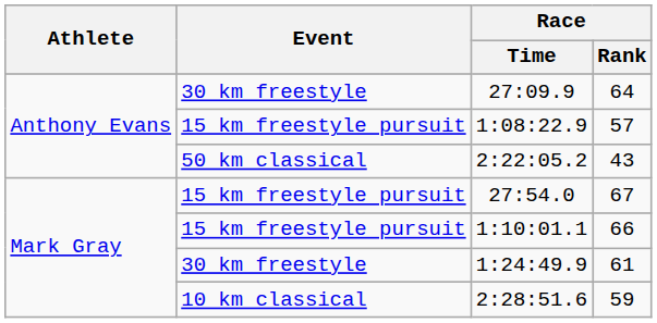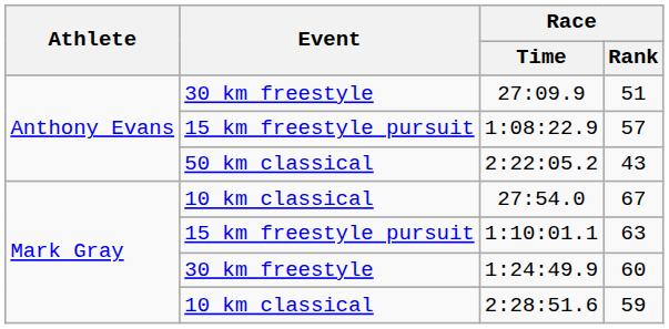27:09.9 | Race / Rank: 64 -> 51
27:54.0 | Event: 15 km freestyle pursuit -> 10 km classical
1:10:01.1 | Race / Rank: 66 -> 63
1:24:49.9 | Race / Rank: 61 -> 60
